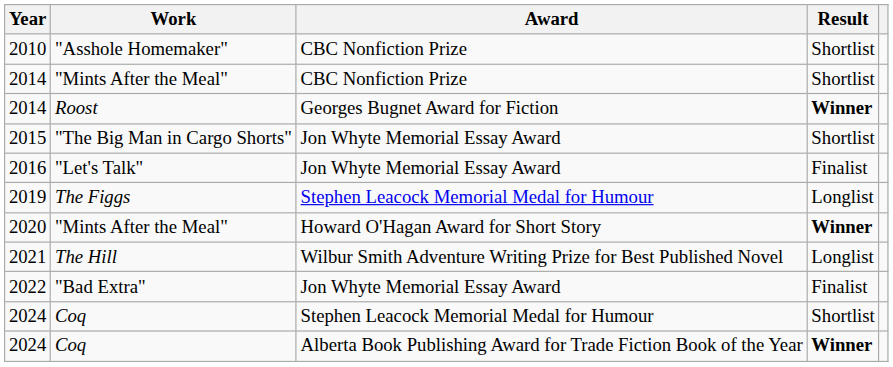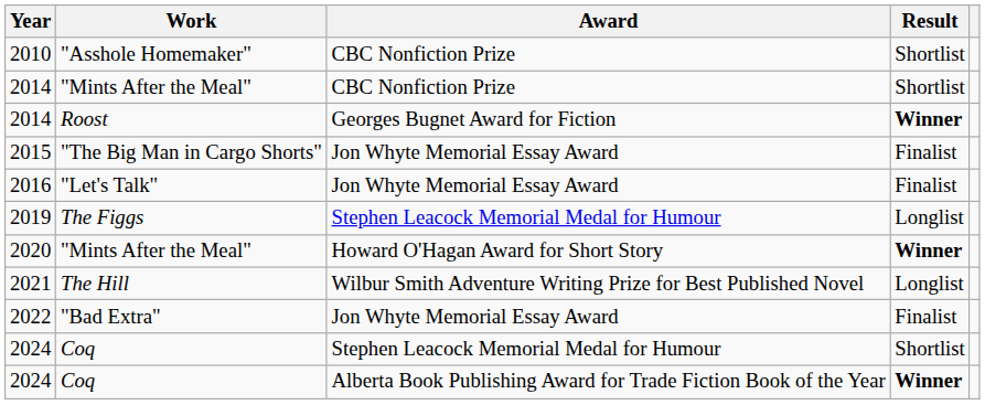2015 | Result: Shortlist -> Finalist
